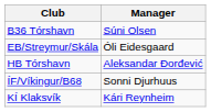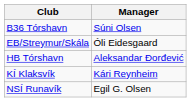- row: ÍF/Víkingur/B68 | Sonni Djurhuus
+ row: NSÍ Runavík | Egil G. Olsen
